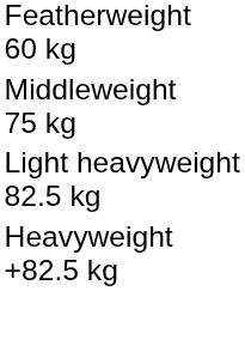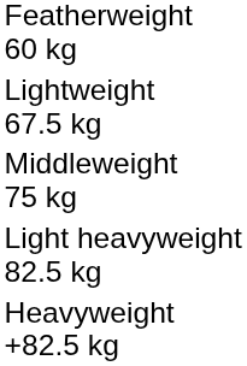+ row: Lightweight 67.5 kg
